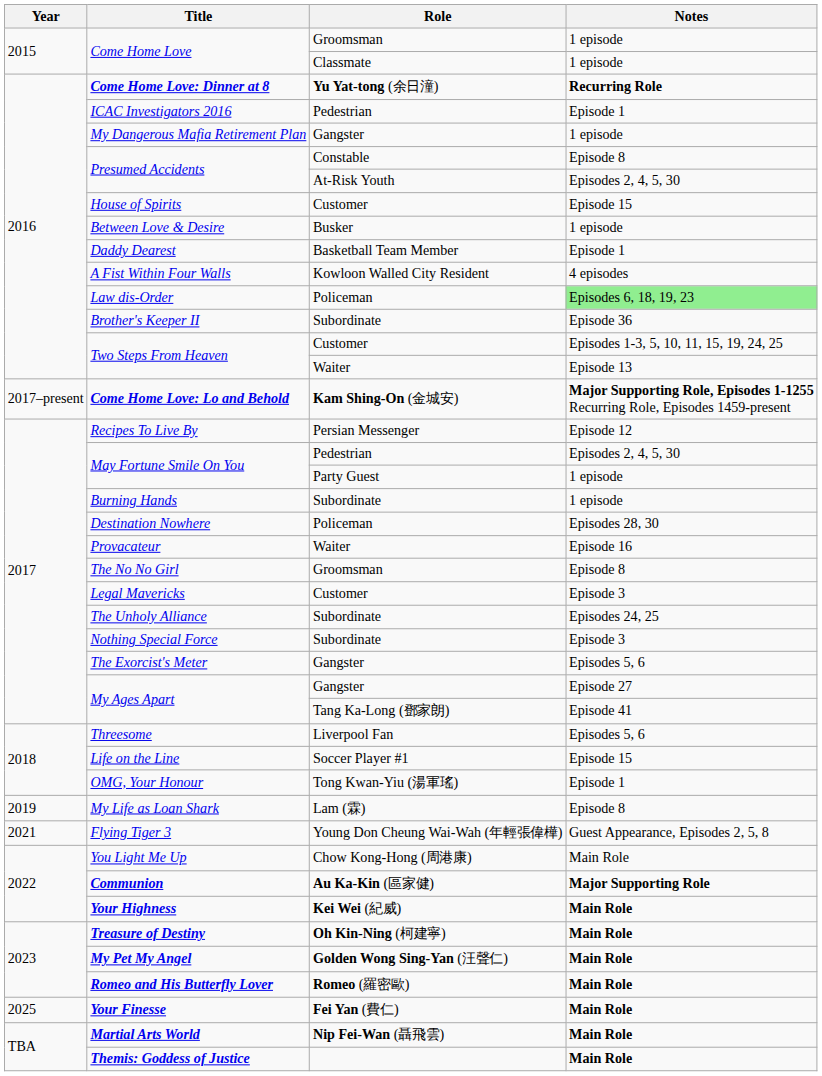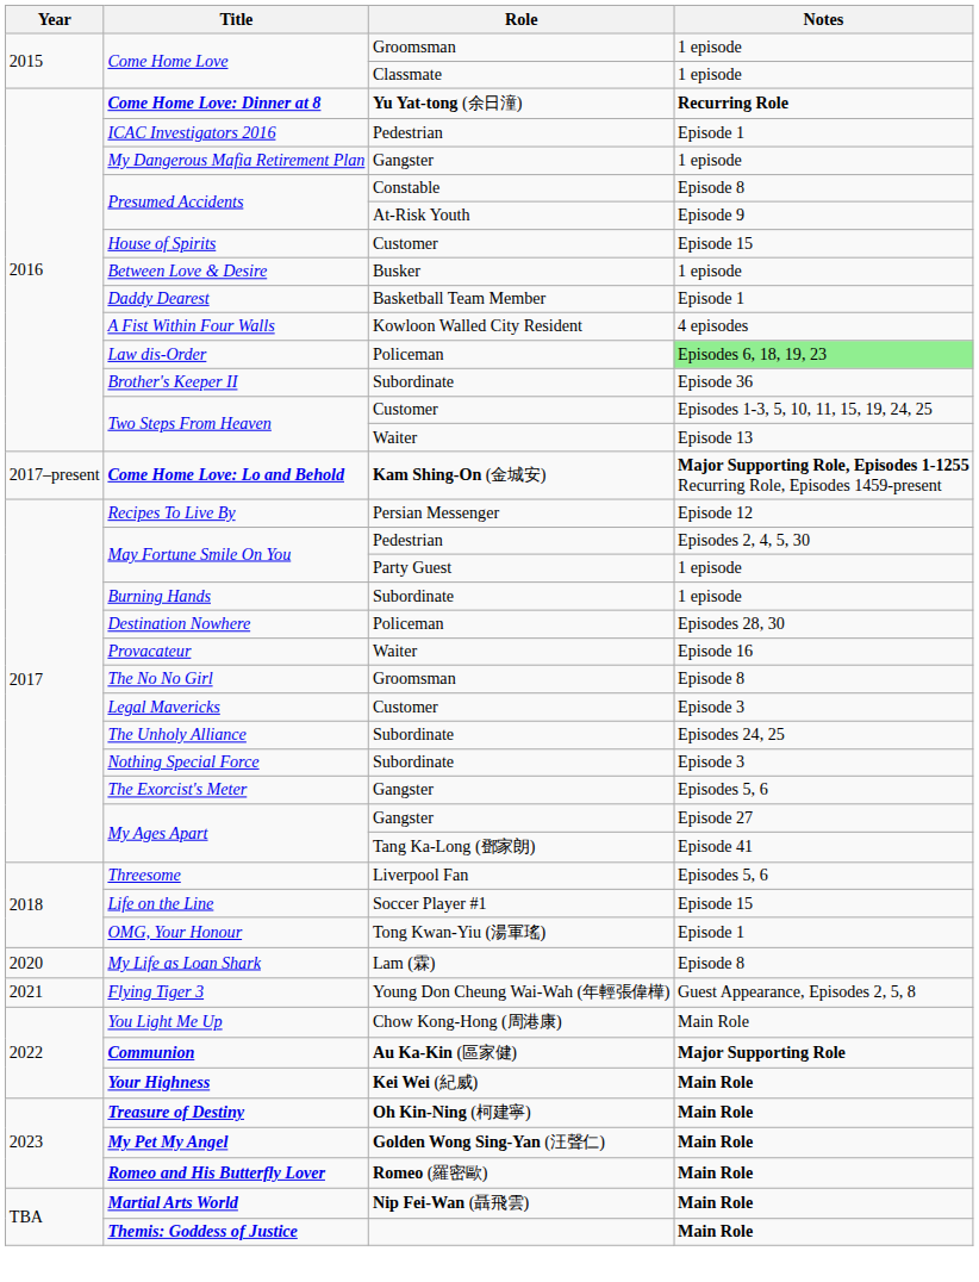Presumed Accidents / At-Risk Youth | Notes: Episodes 2, 4, 5, 30 -> Episode 9
My Life as Loan Shark | Year: 2019 -> 2020
- row: 2025 | Your Finesse | Fei Yan (費仁) | Main Role
